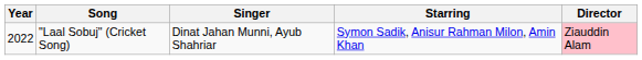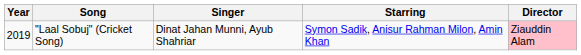"Laal Sobuj" (Cricket Song) | Year: 2022 -> 2019
